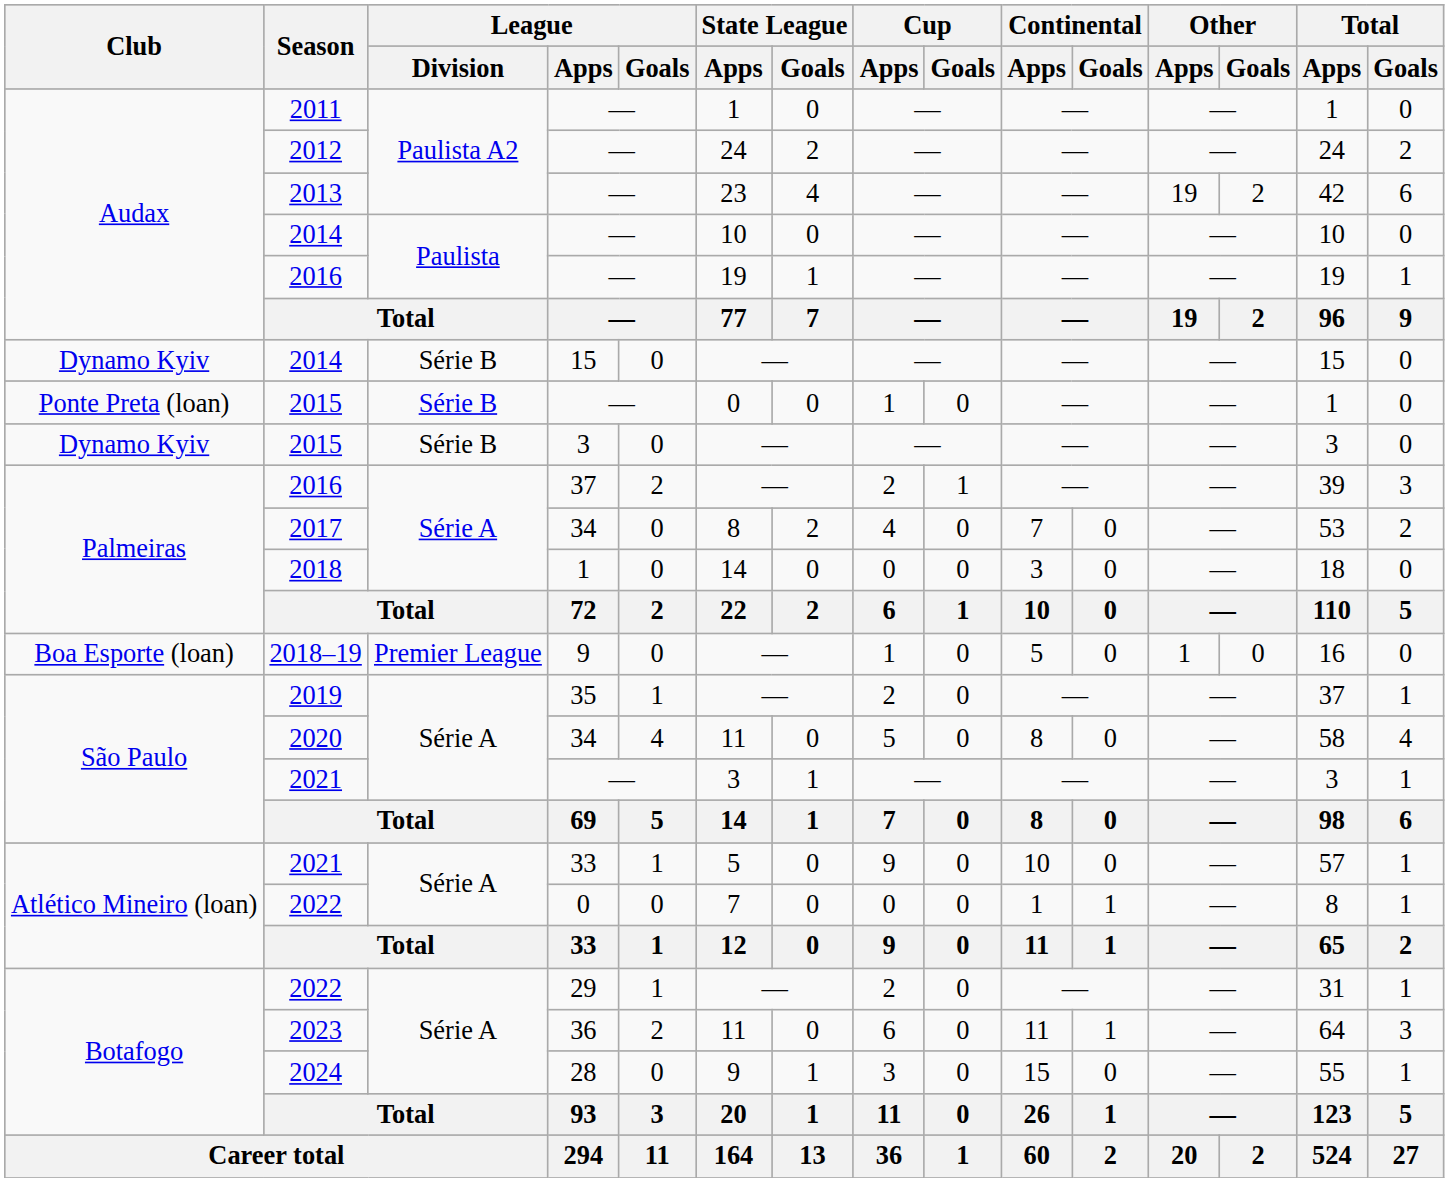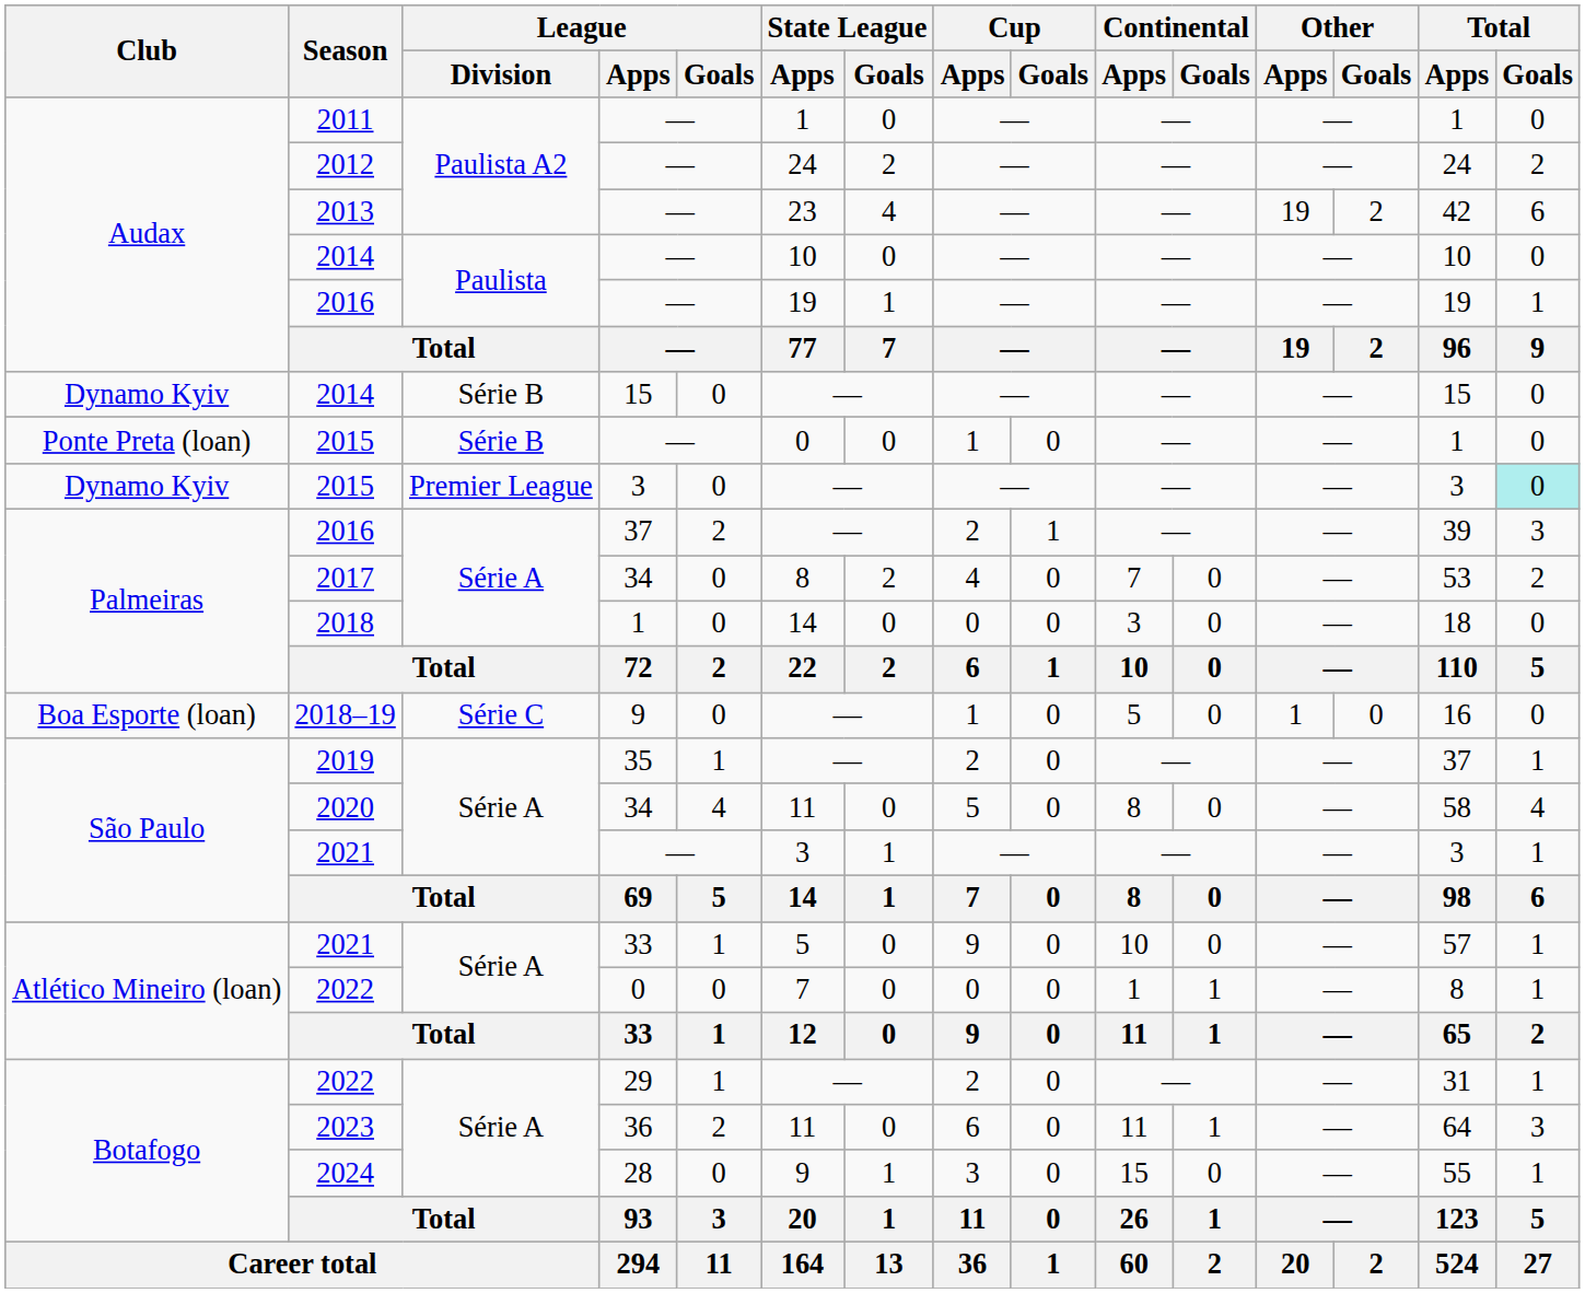2015 / 3 | League / Division: Série B -> Premier League
2015 / 3 | Total / Goals: no background -> paleturquoise background
2018–19 | League / Division: Premier League -> Série C
